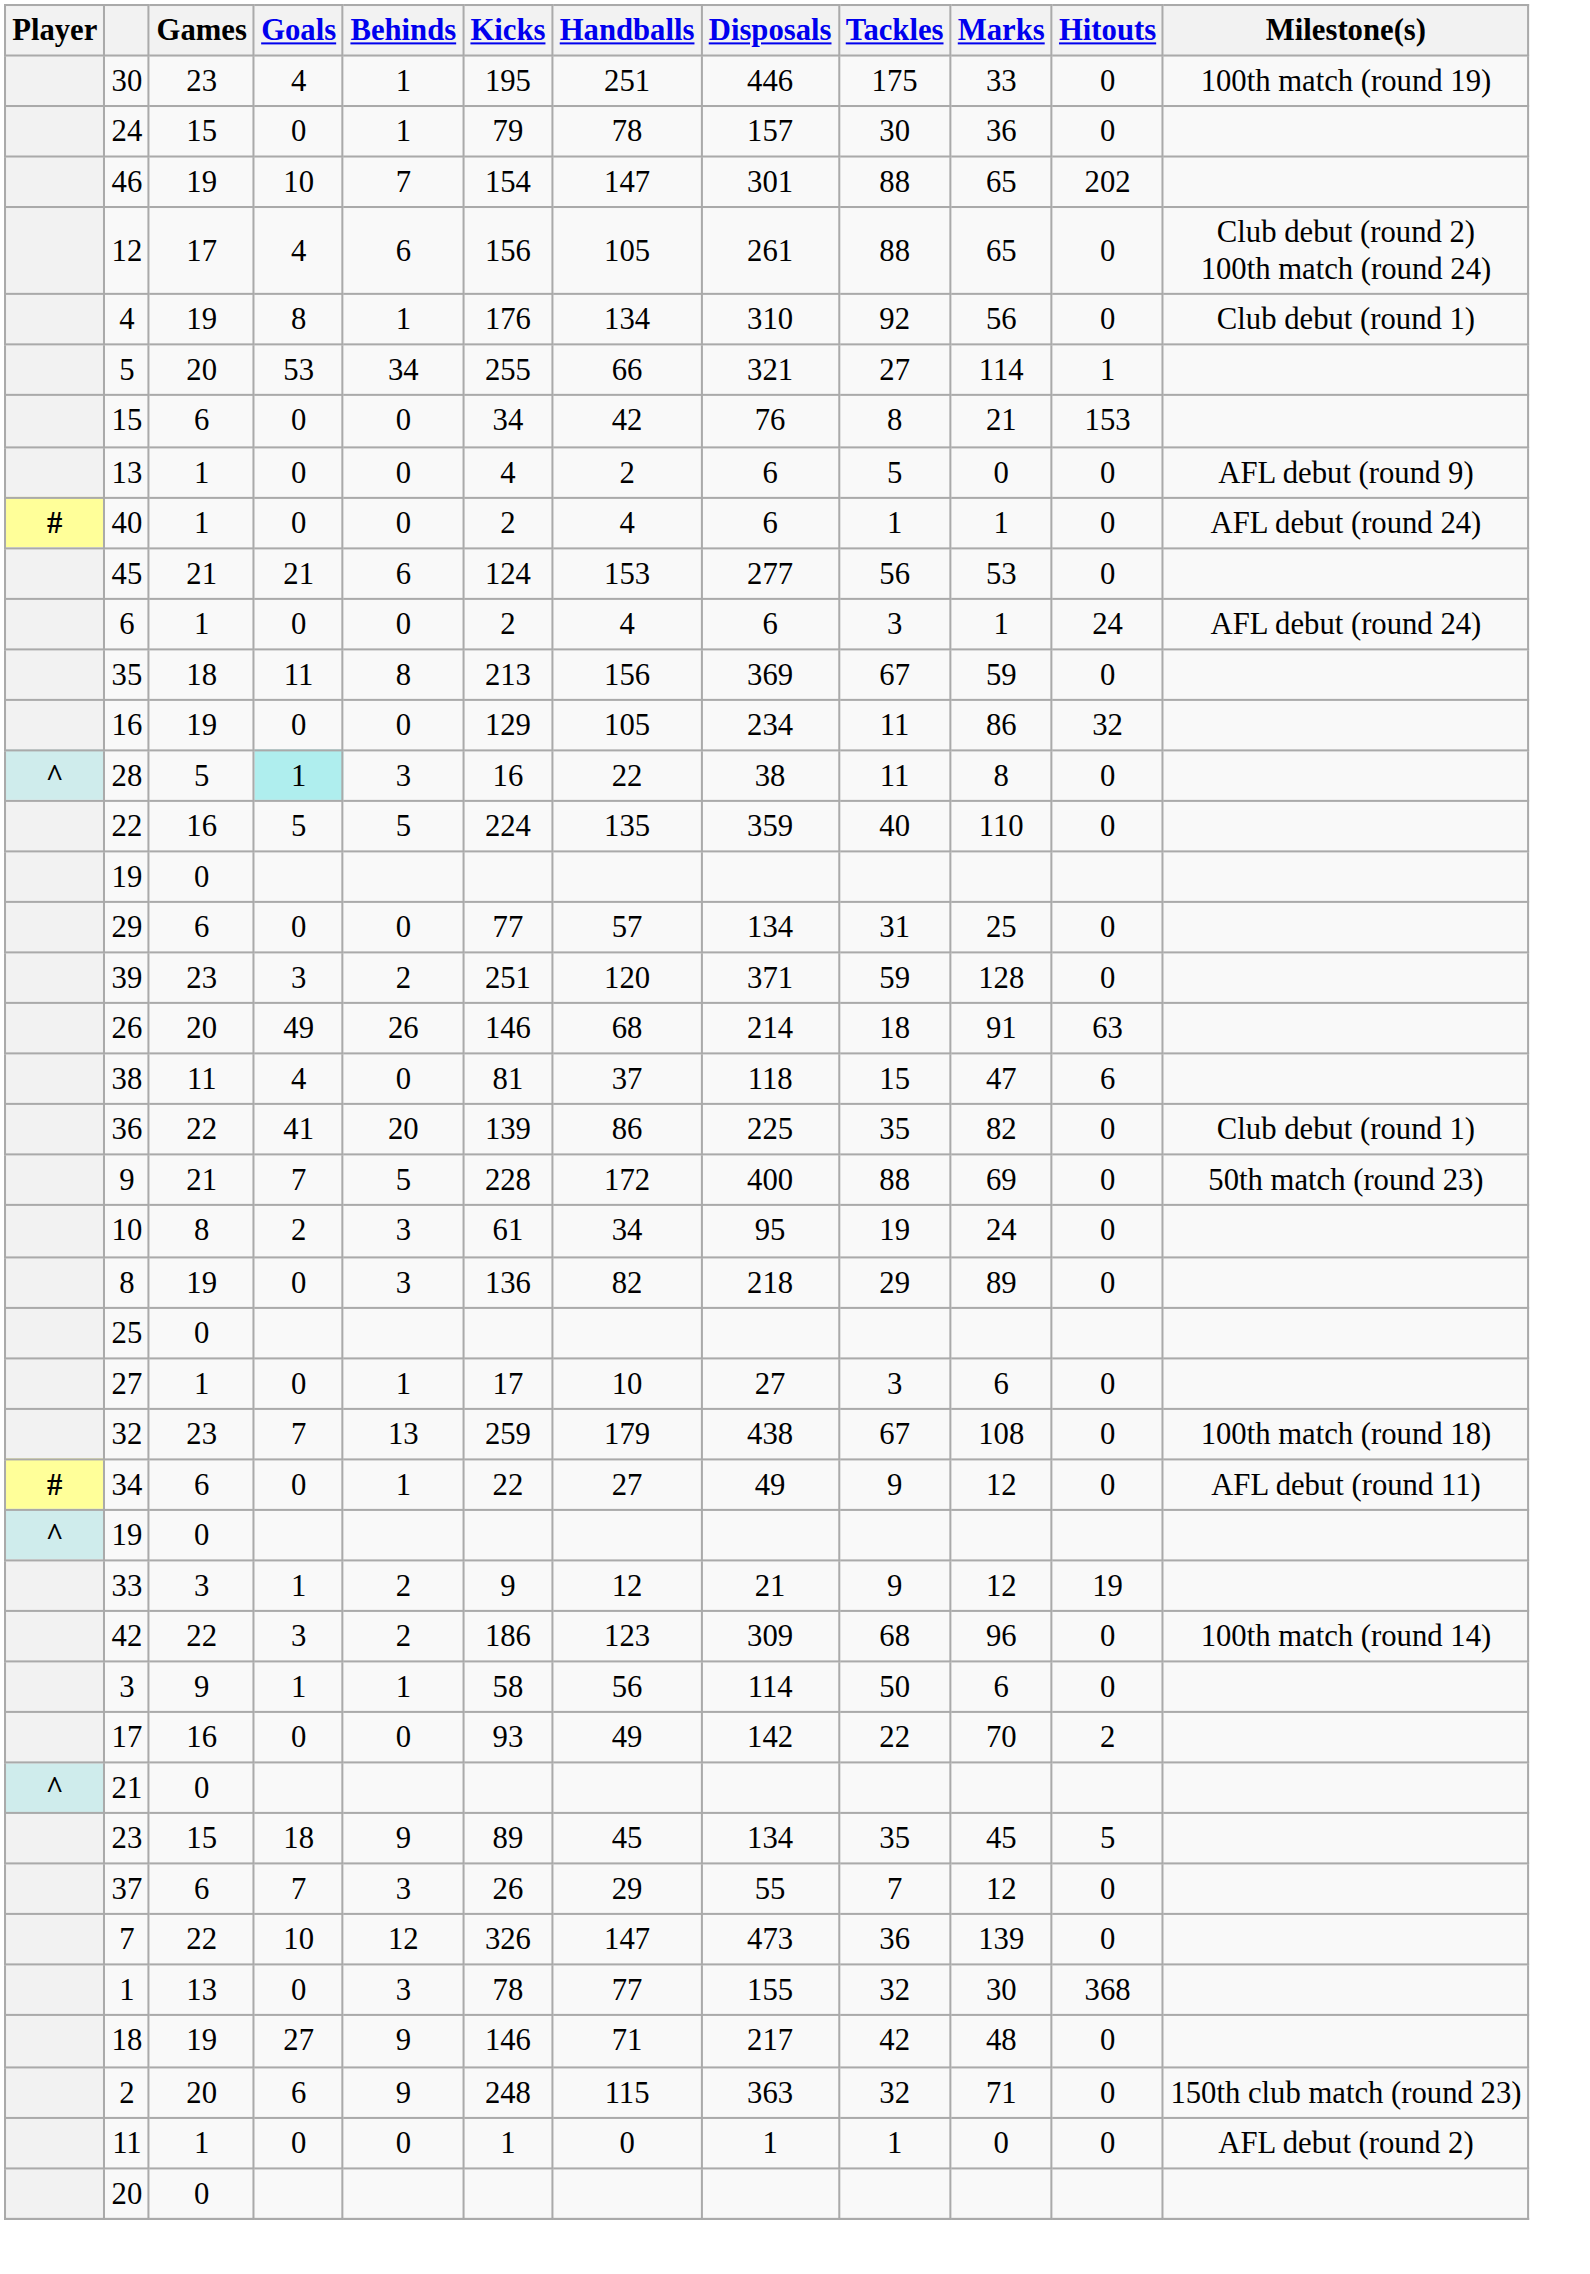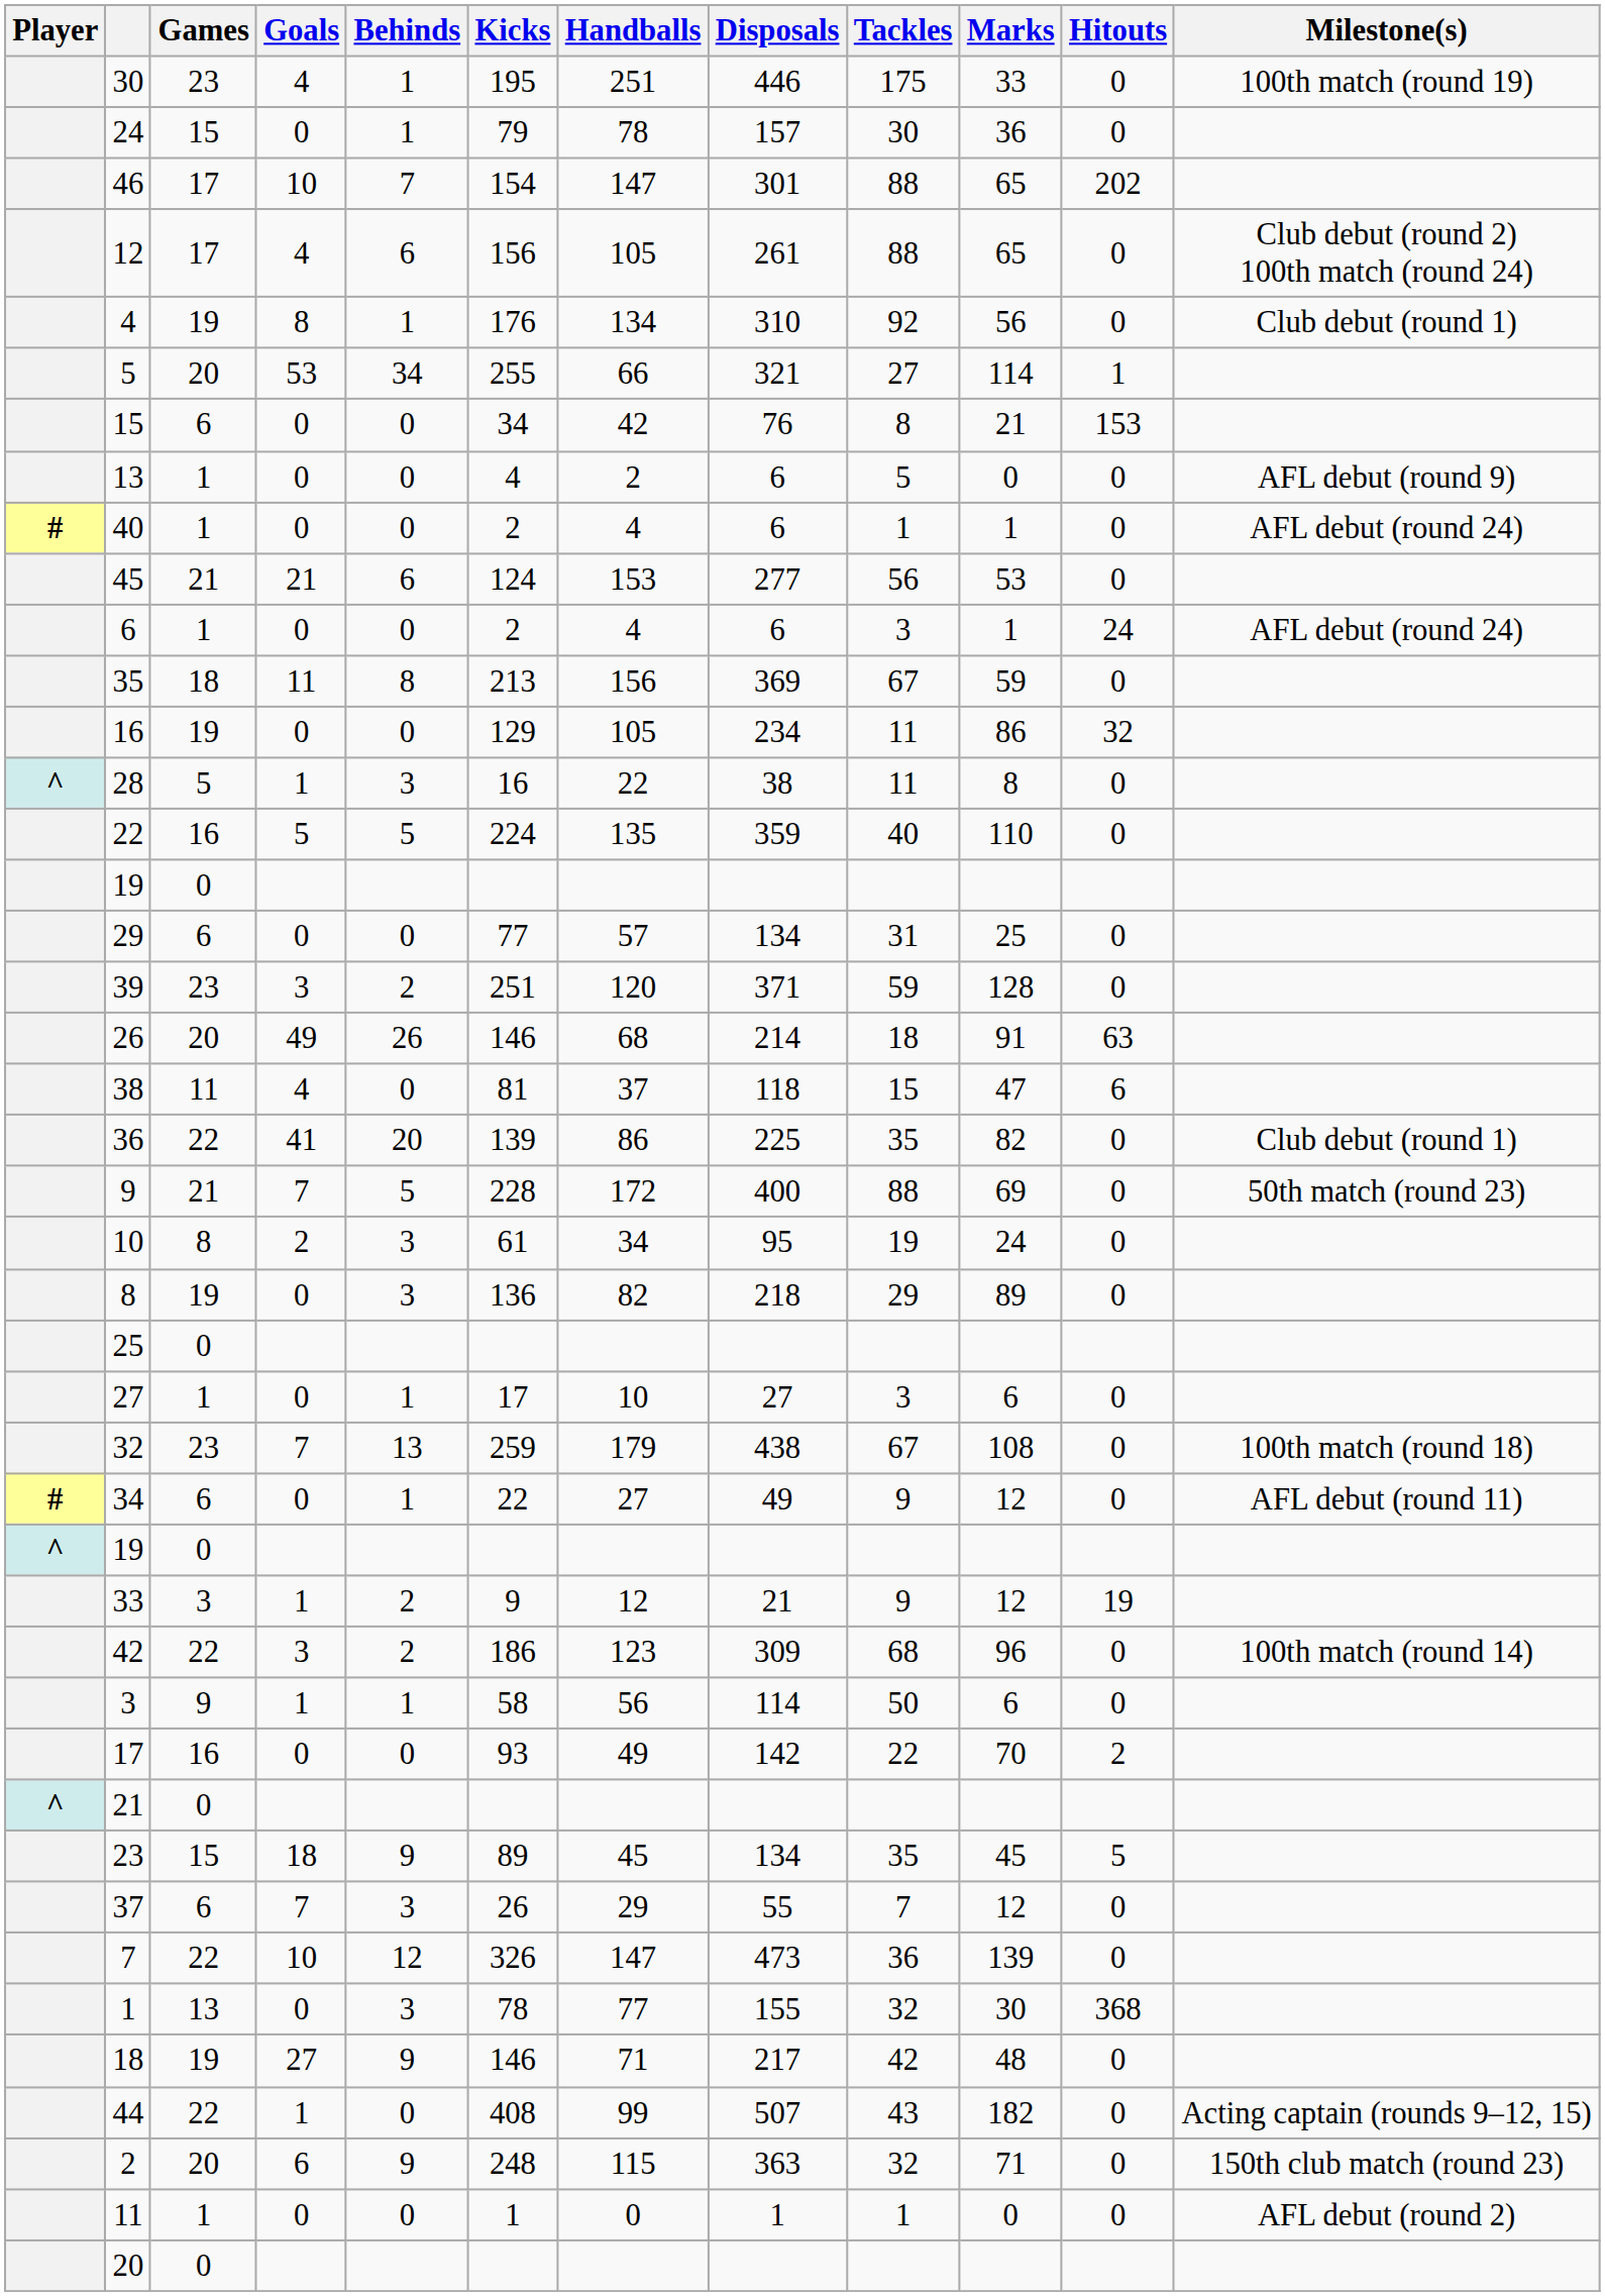46 | Games: 19 -> 17
28 | Goals: paleturquoise background -> no background
+ row: 44 | 22 | 1 | 0 | 408 | 99 | 507 | 43 | 182 | 0 | Acting captain (rounds 9–12, 15)
